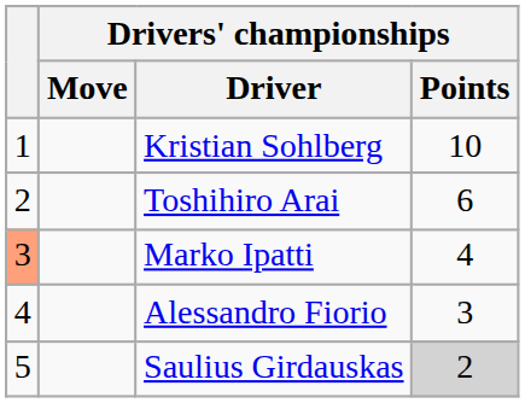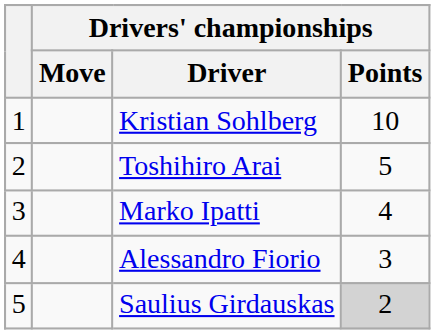Toshihiro Arai | Drivers' championships / Points: 6 -> 5
Marko Ipatti | column 1: lightsalmon background -> no background
